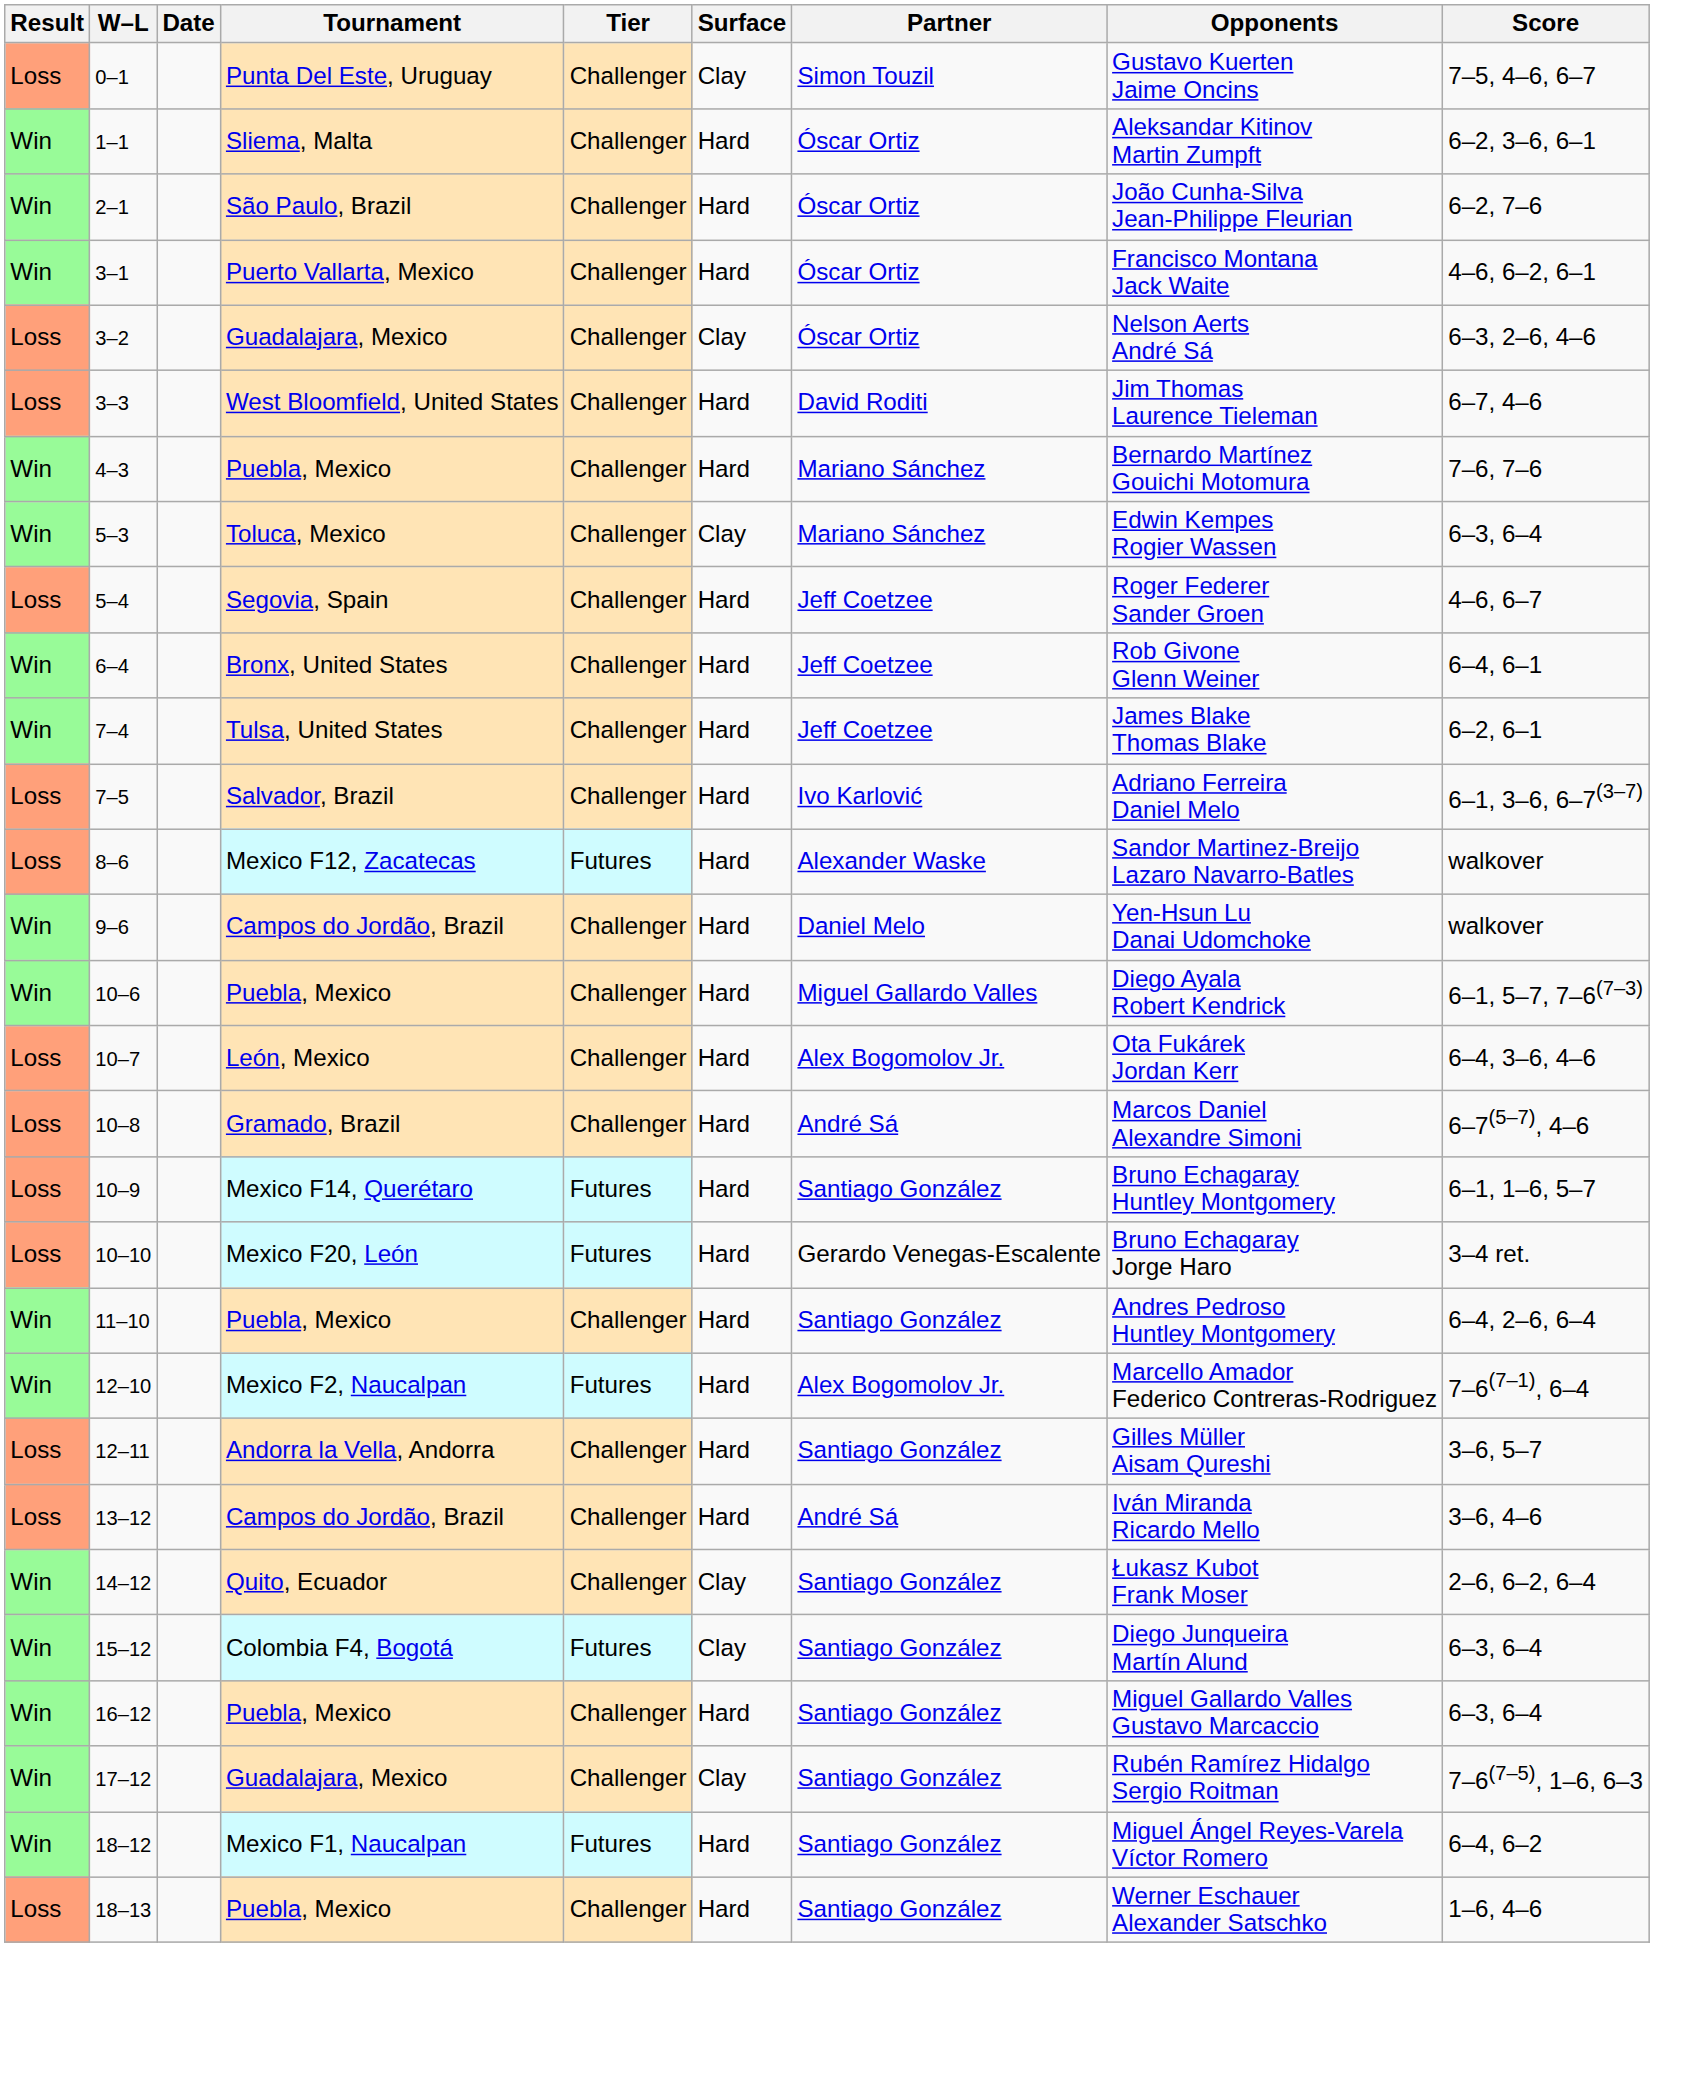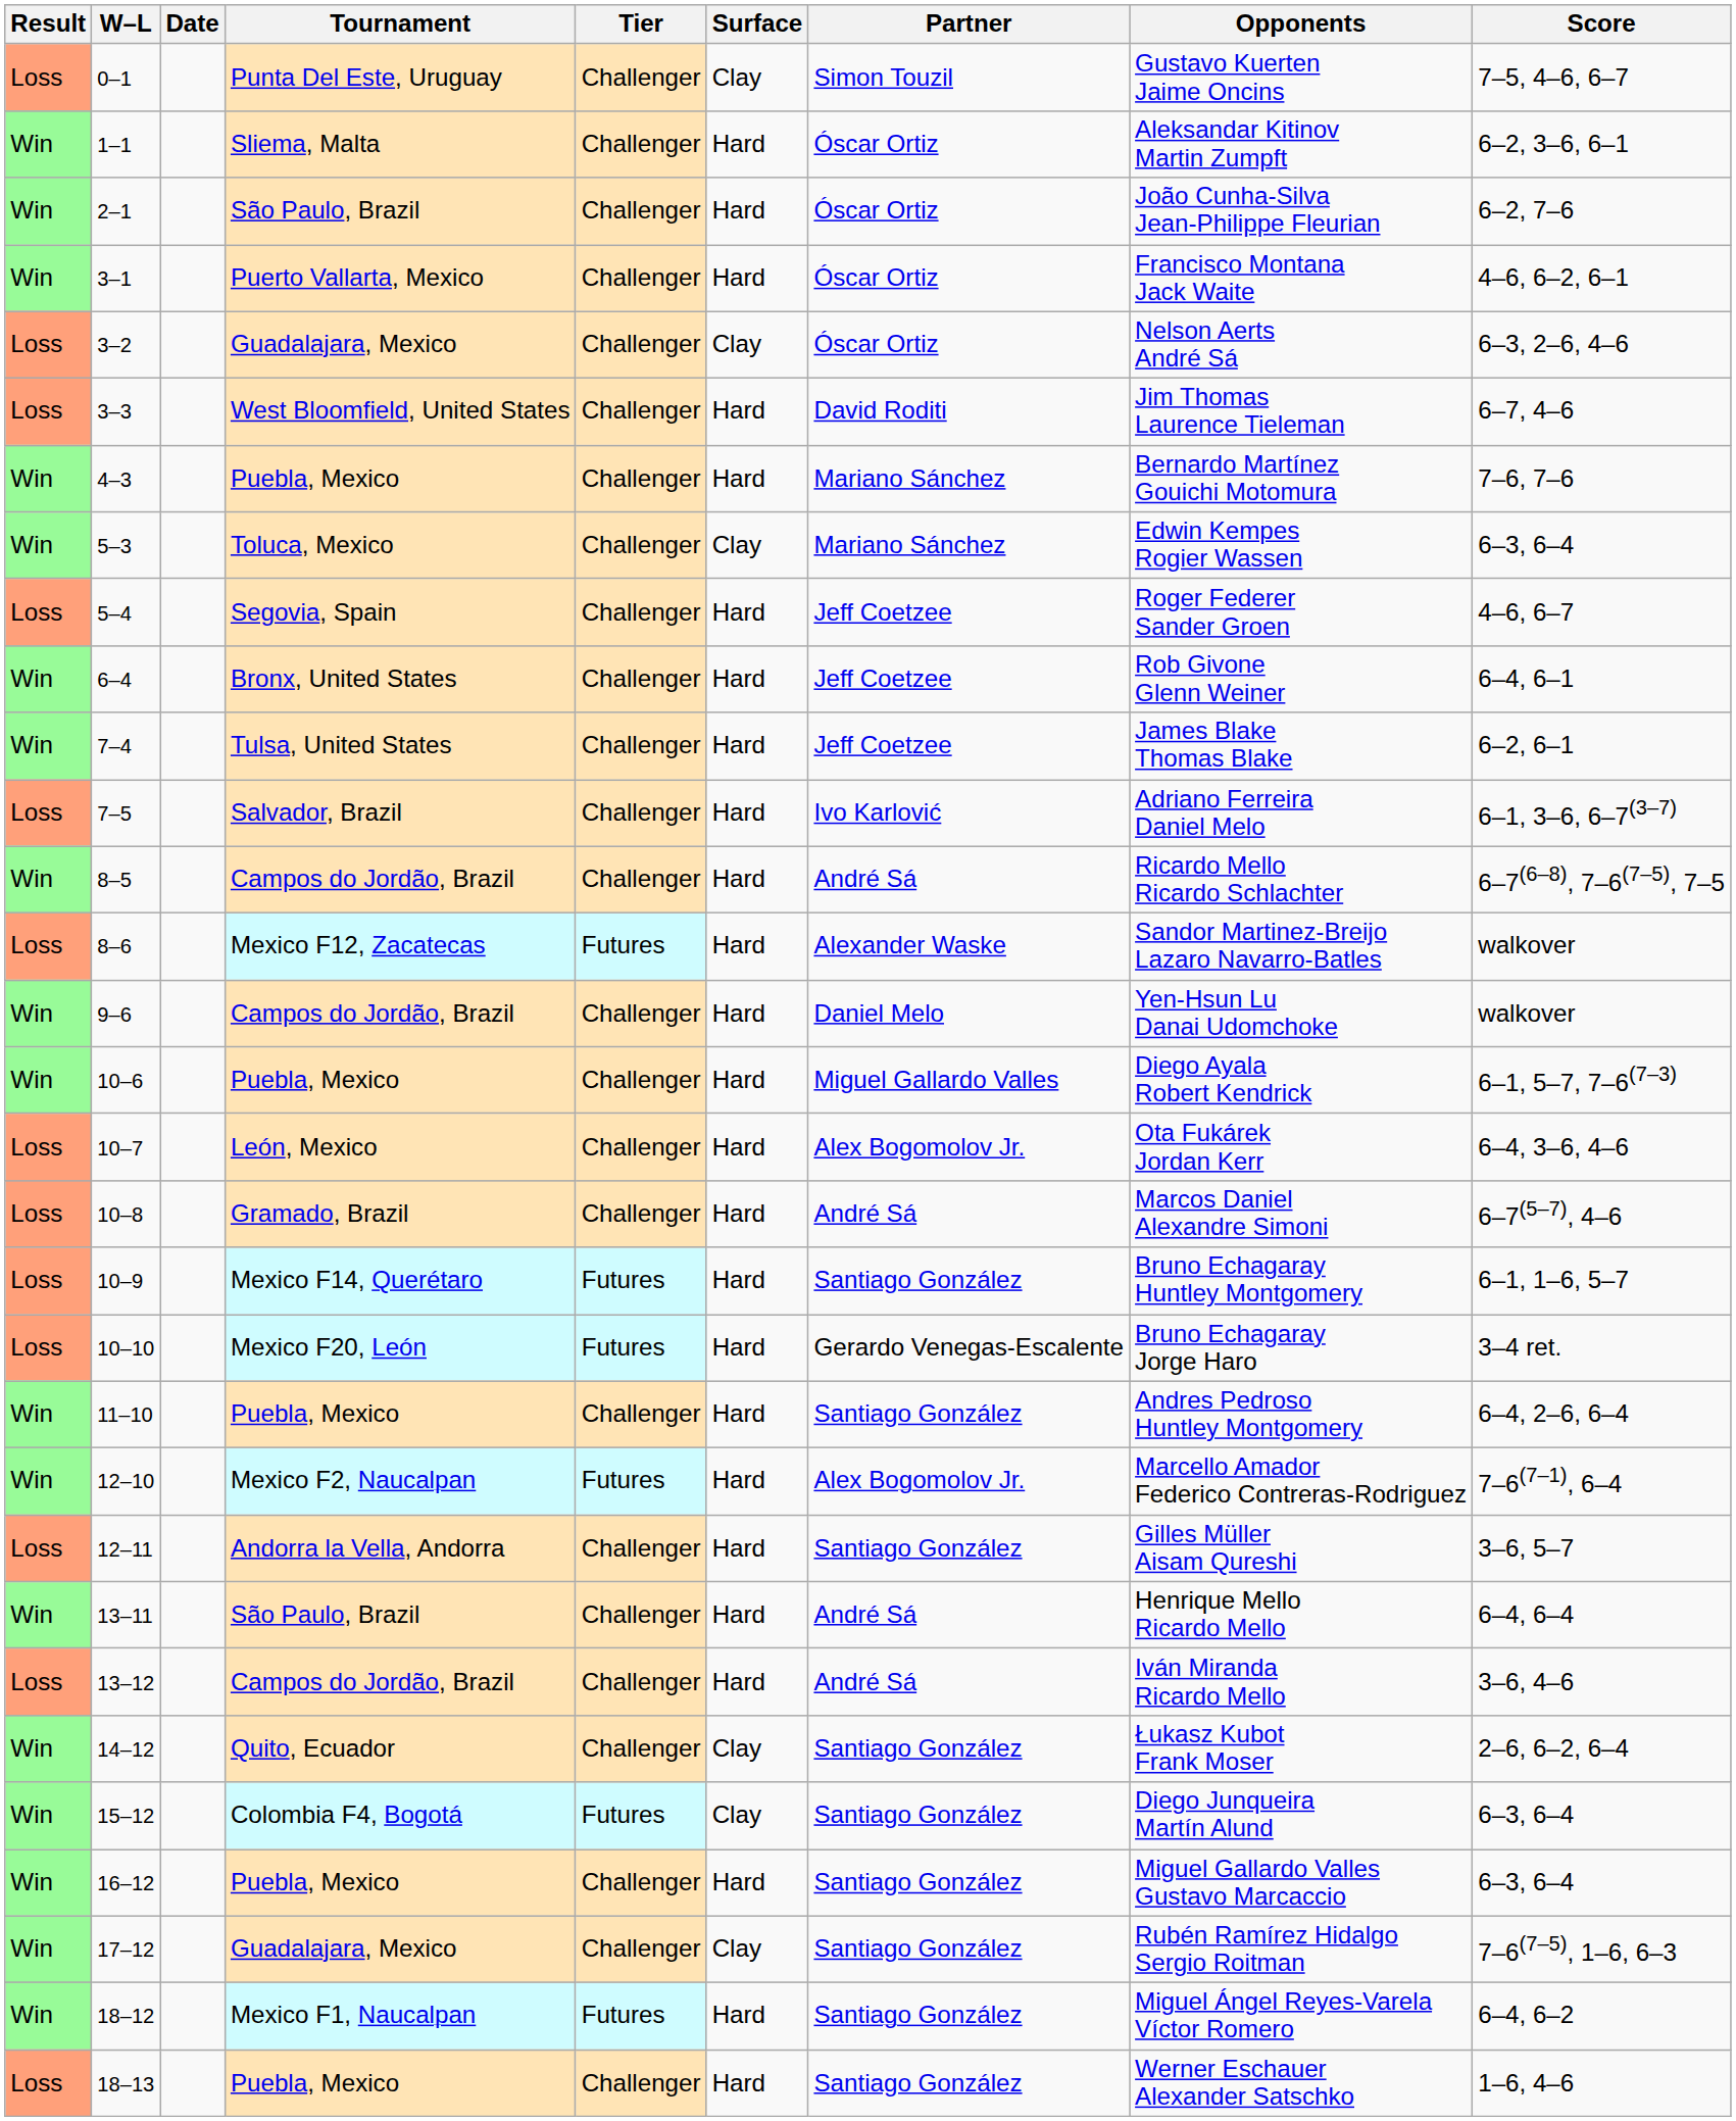+ row: Win | 8–5 | Campos do Jordão, Brazil | Challenger | Hard | André Sá | Ricardo Mello Ricardo Schlachter | 6–7(6–8), 7–6(7–5), 7–5
+ row: Win | 13–11 | São Paulo, Brazil | Challenger | Hard | André Sá | Henrique Mello Ricardo Mello | 6–4, 6–4
